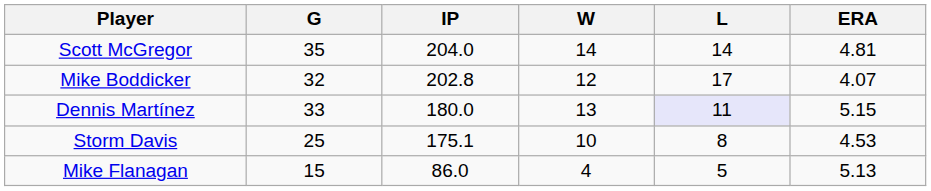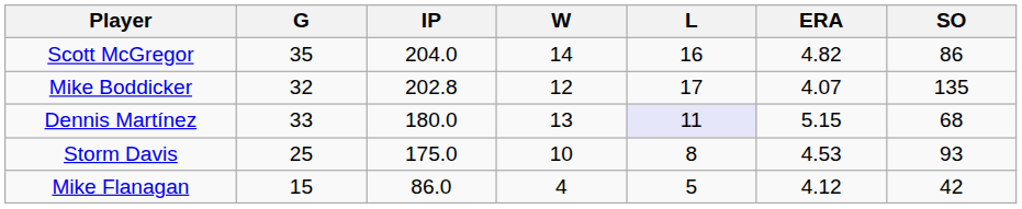+ column: SO | 86 | 135 | 68 | 93 | 42
Scott McGregor | L: 14 -> 16
Scott McGregor | ERA: 4.81 -> 4.82
Storm Davis | IP: 175.1 -> 175.0
Mike Flanagan | ERA: 5.13 -> 4.12
